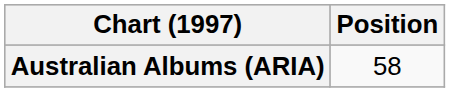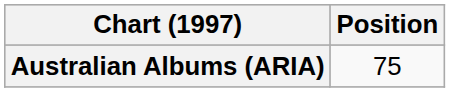Australian Albums (ARIA) | Position: 58 -> 75
